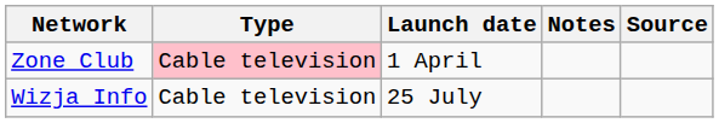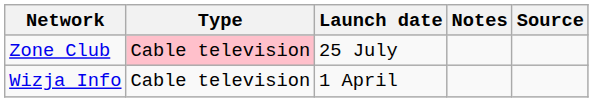Zone Club | Launch date: 1 April -> 25 July
Wizja Info | Launch date: 25 July -> 1 April
